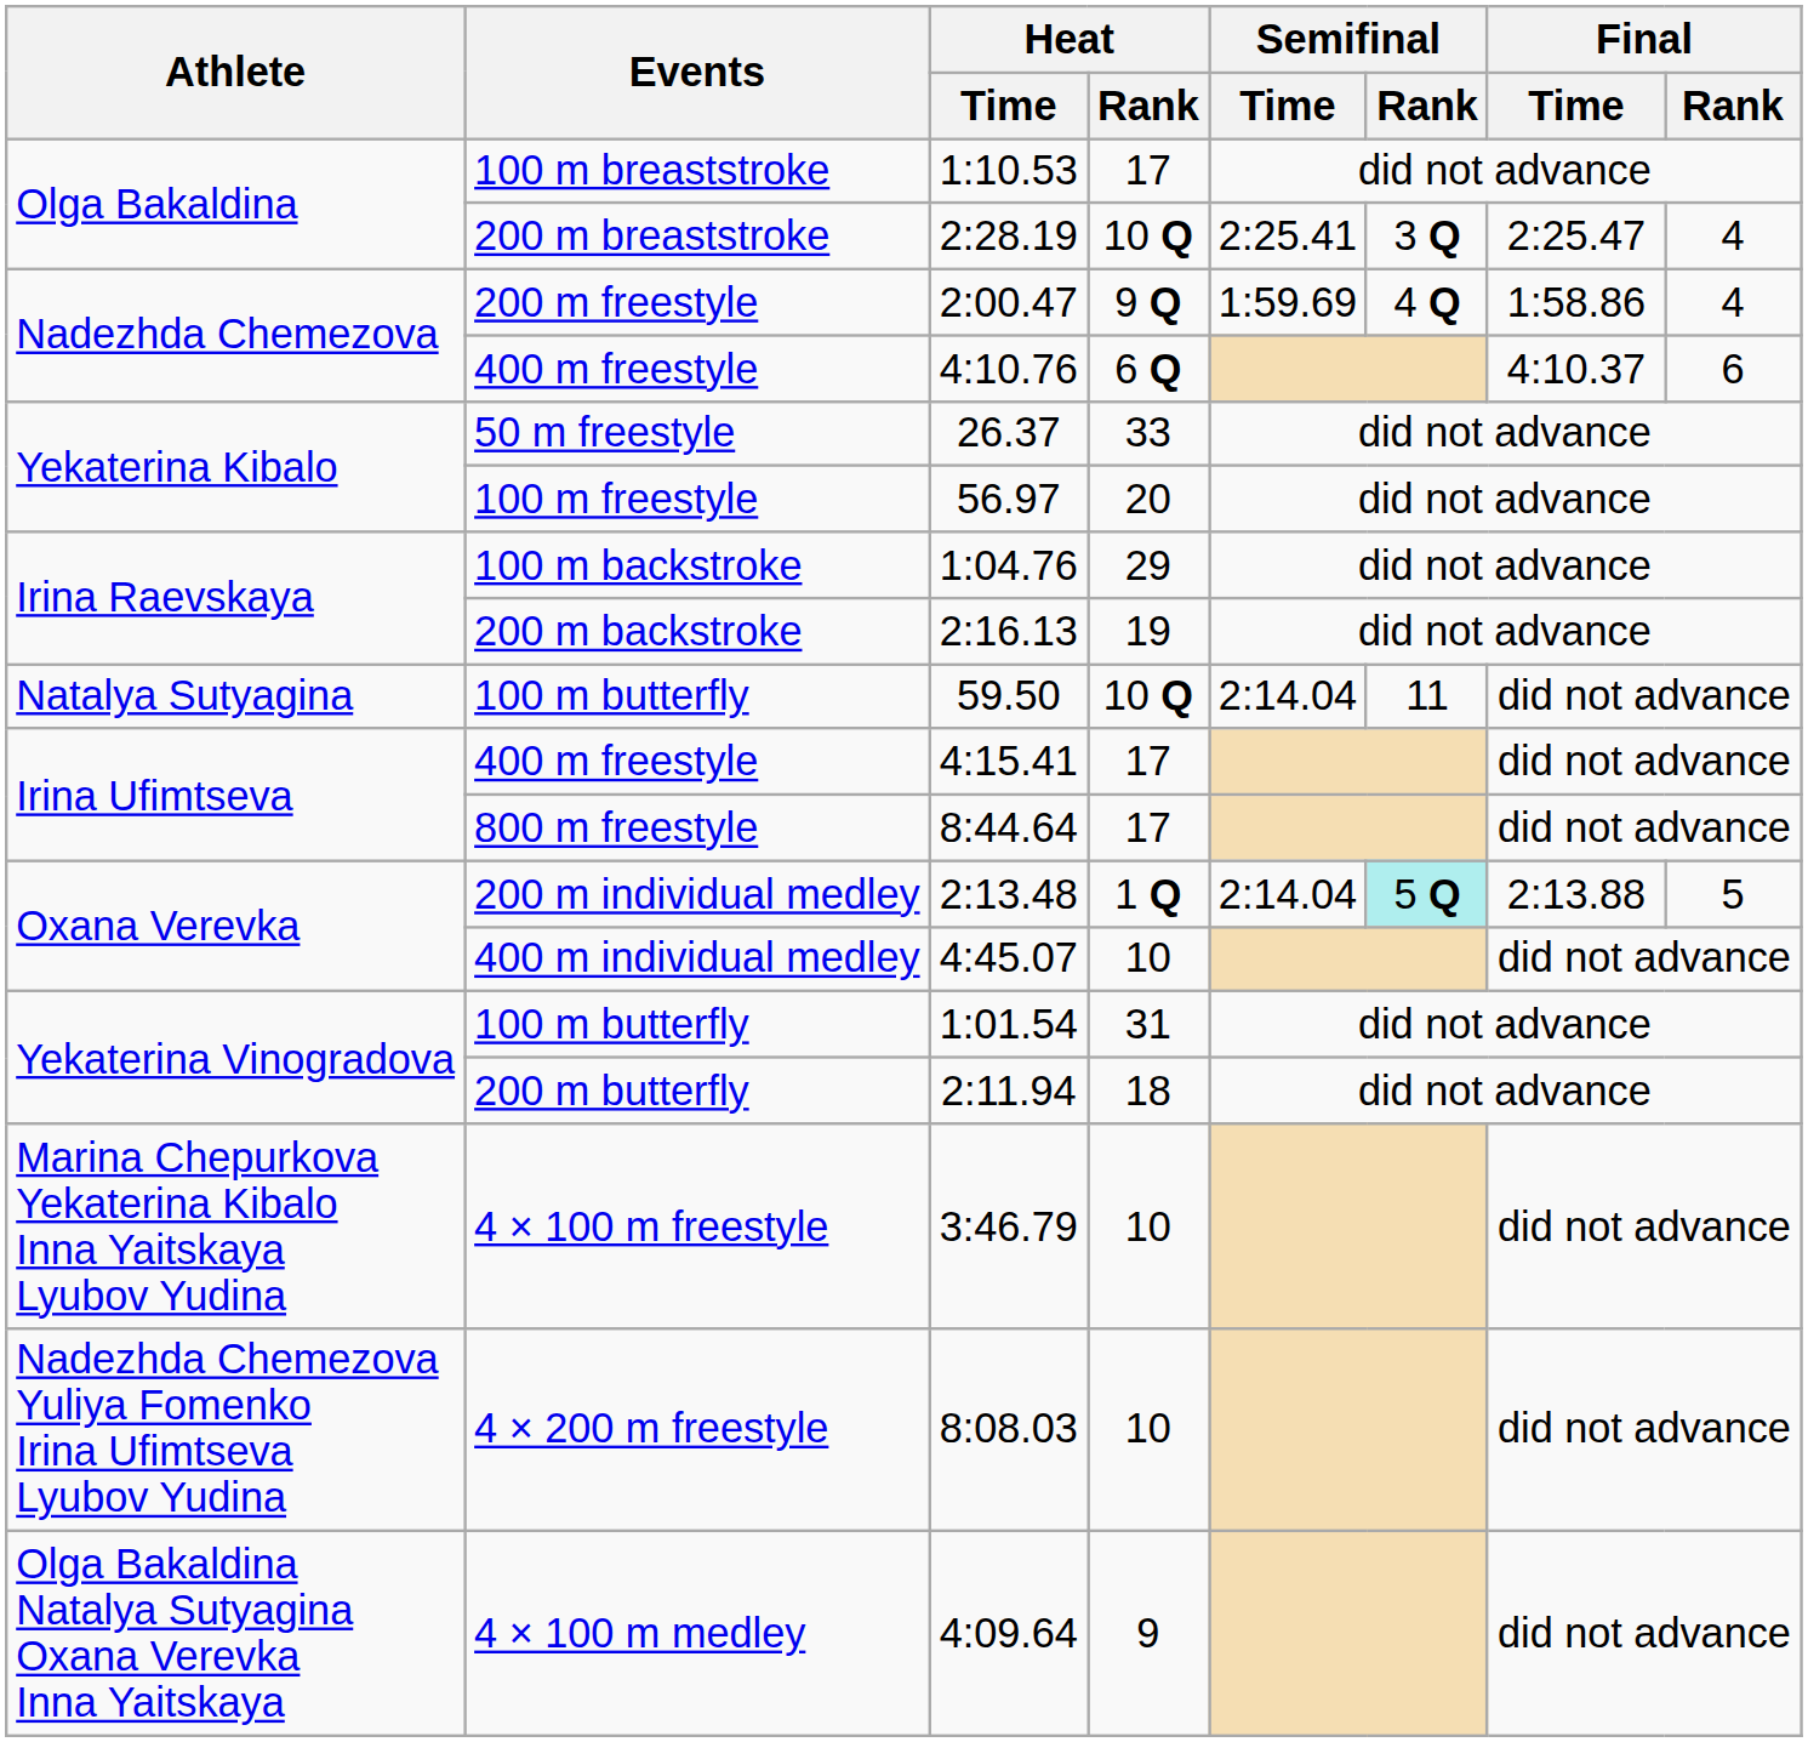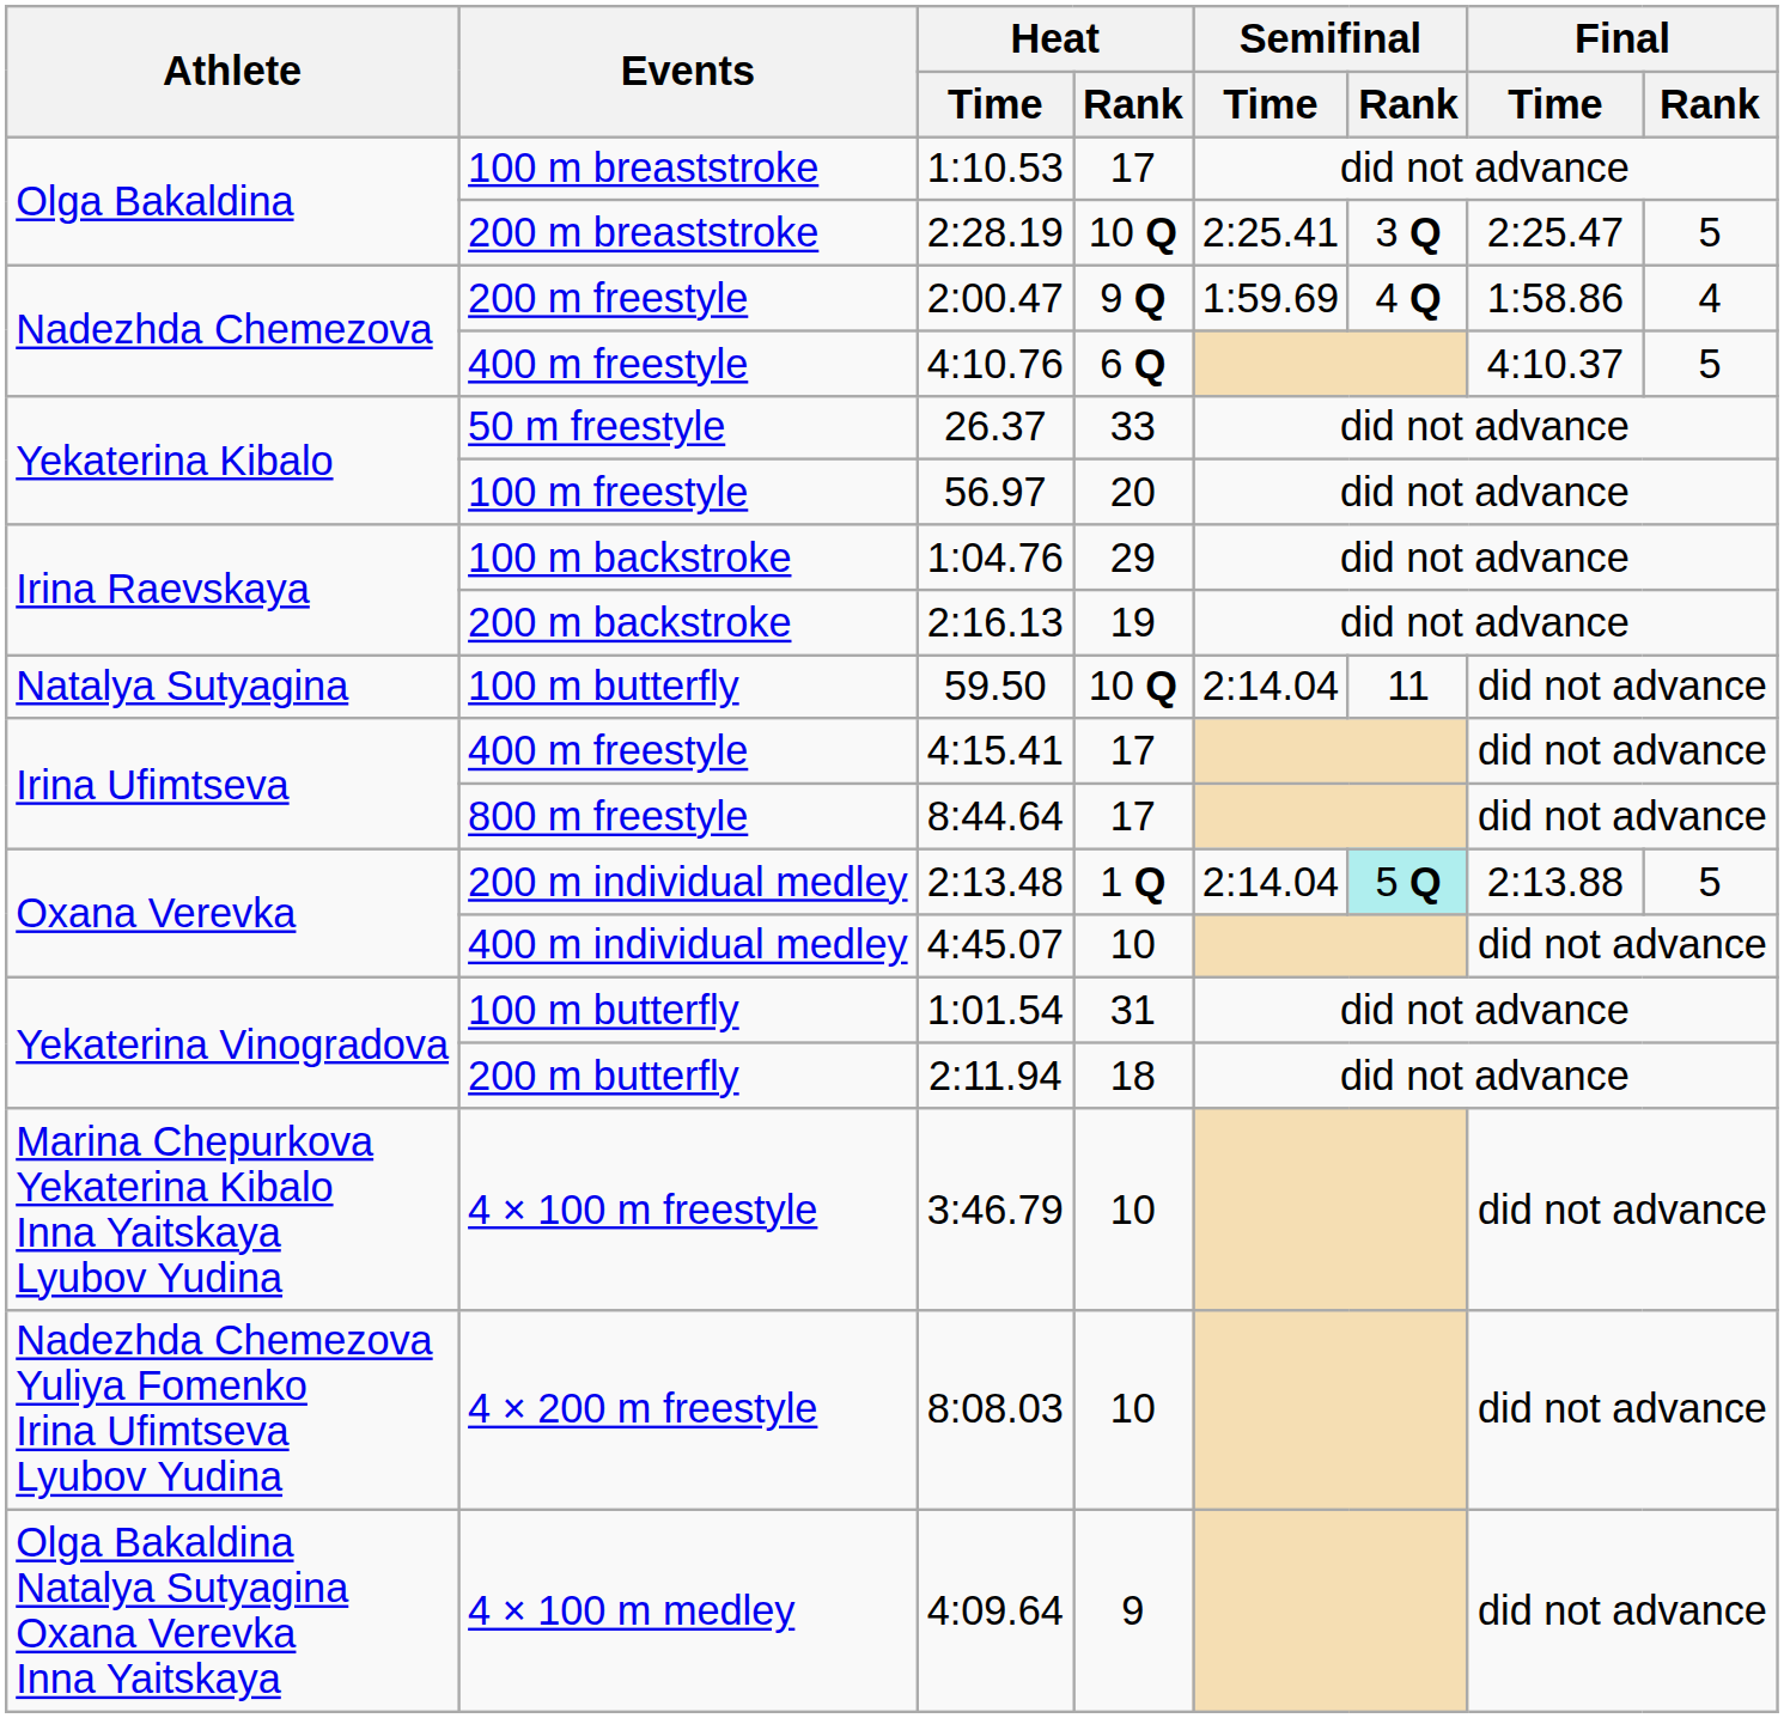2:28.19 | Final / Rank: 4 -> 5
4:10.76 | Final / Rank: 6 -> 5
